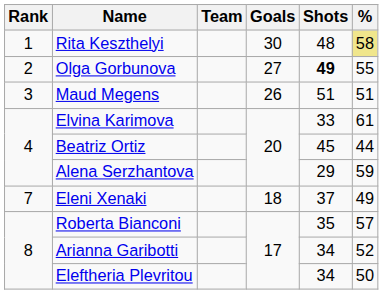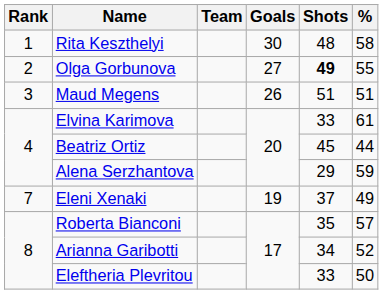Rita Keszthelyi | %: khaki background -> no background
Eleni Xenaki | Goals: 18 -> 19
Eleftheria Plevritou | Shots: 34 -> 33
